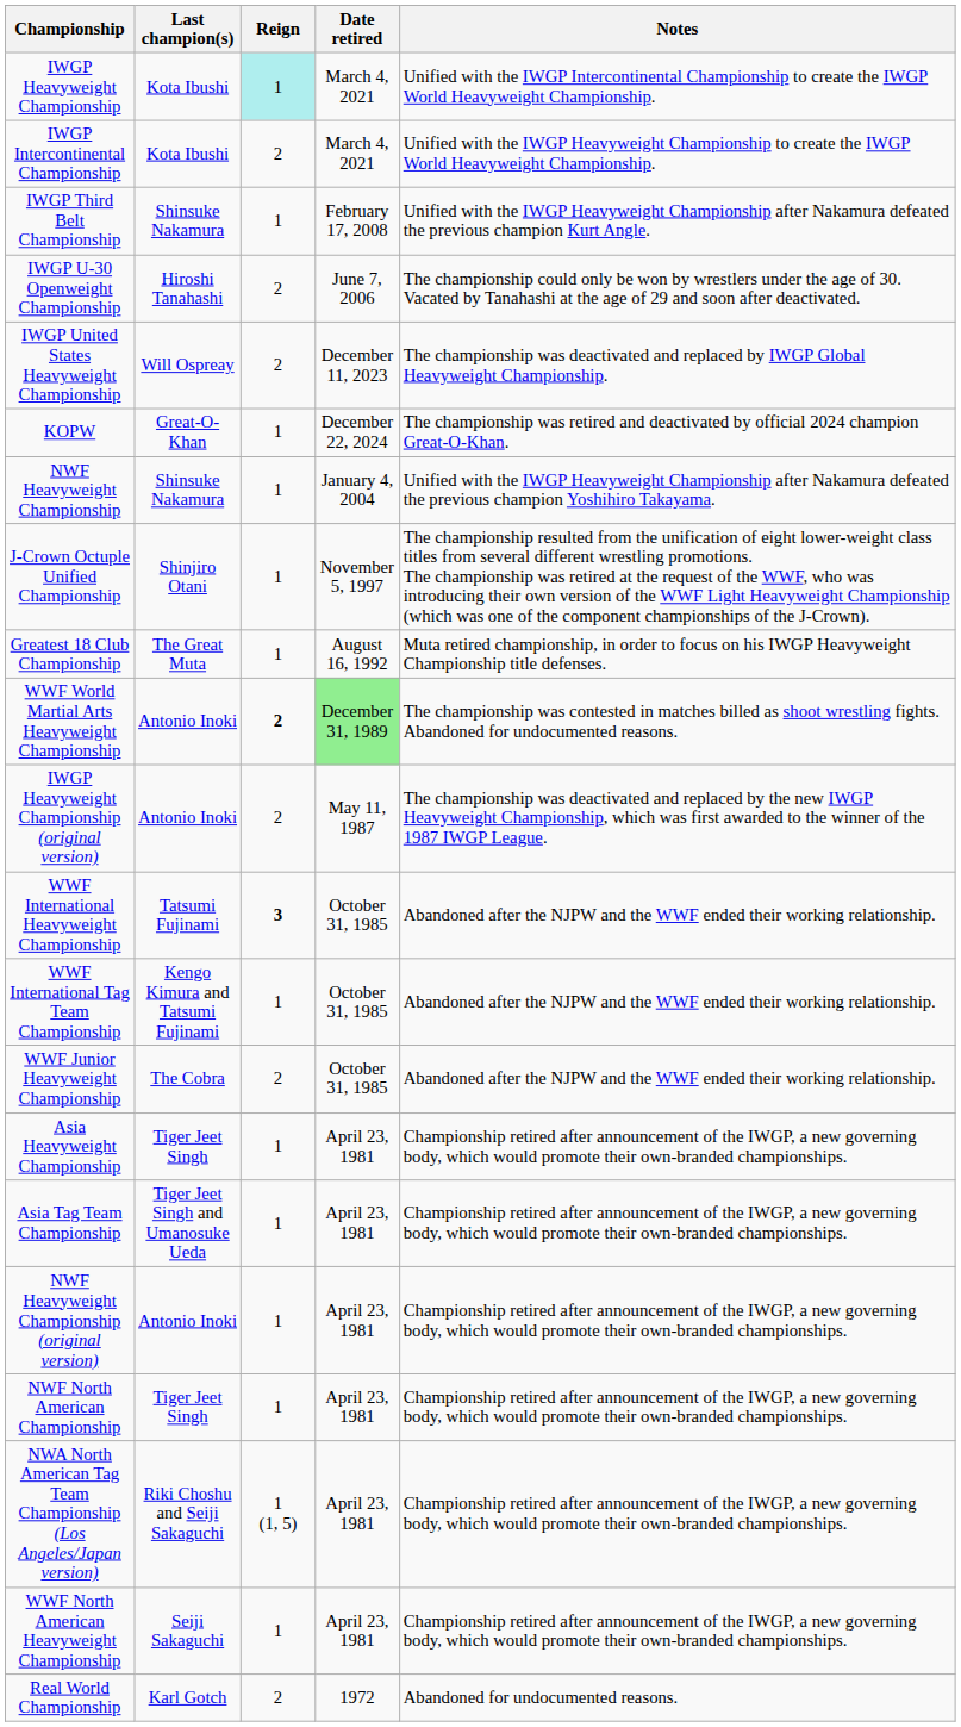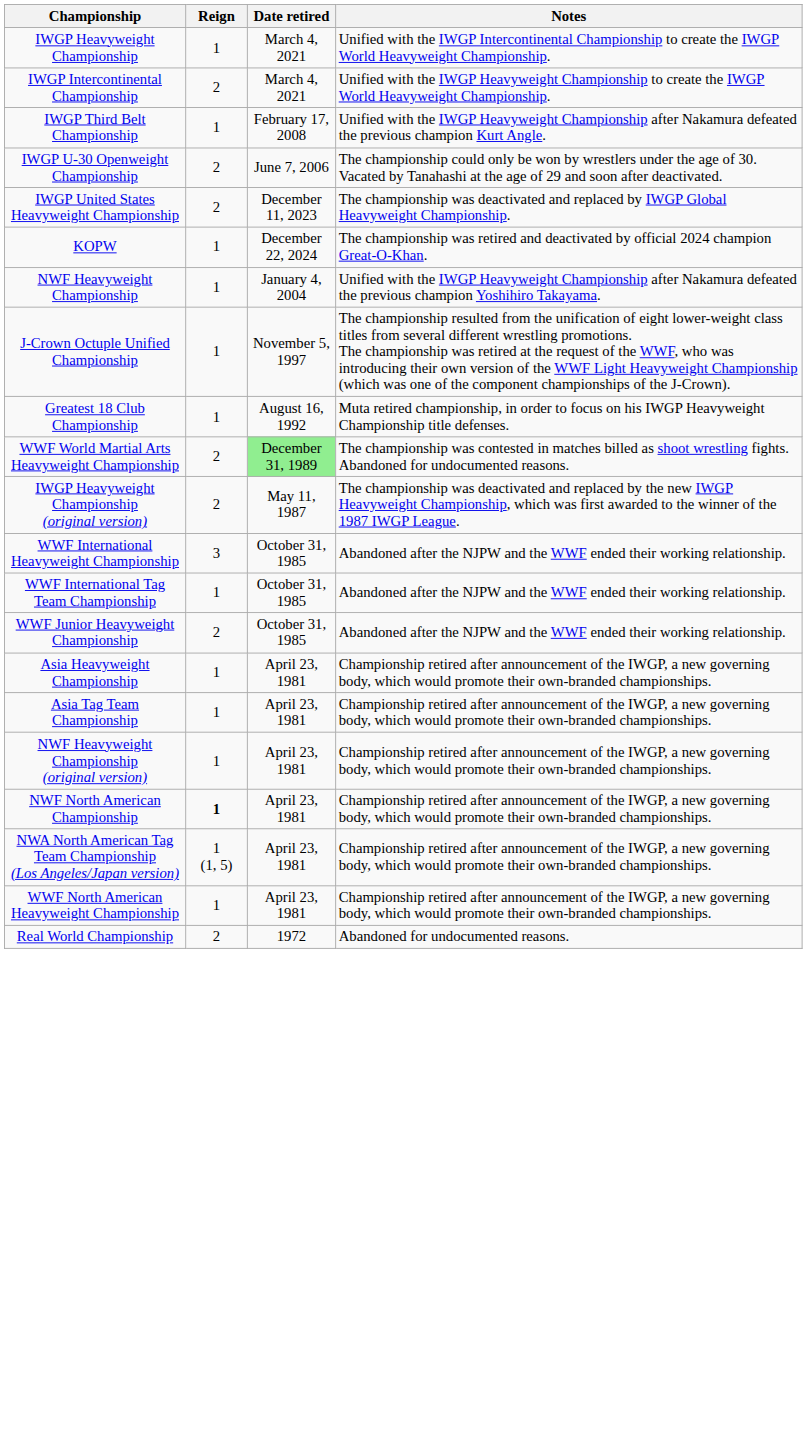- column: Last champion(s) | Kota Ibushi | Kota Ibushi | Shinsuke Nakamura | Hiroshi Tanahashi | Will Ospreay | Great-O-Khan | Shinsuke Nakamura | Shinjiro Otani | The Great Muta | Antonio Inoki | Antonio Inoki | Tatsumi Fujinami | Kengo Kimura and Tatsumi Fujinami | The Cobra | Tiger Jeet Singh | Tiger Jeet Singh and Umanosuke Ueda | Antonio Inoki | Tiger Jeet Singh | Riki Choshu and Seiji Sakaguchi | Seiji Sakaguchi | Karl Gotch
IWGP Heavyweight Championship | Reign: paleturquoise background -> no background
WWF World Martial Arts Heavyweight Championship | Reign: bold -> normal
WWF International Heavyweight Championship | Reign: bold -> normal
NWF North American Championship | Reign: normal -> bold
